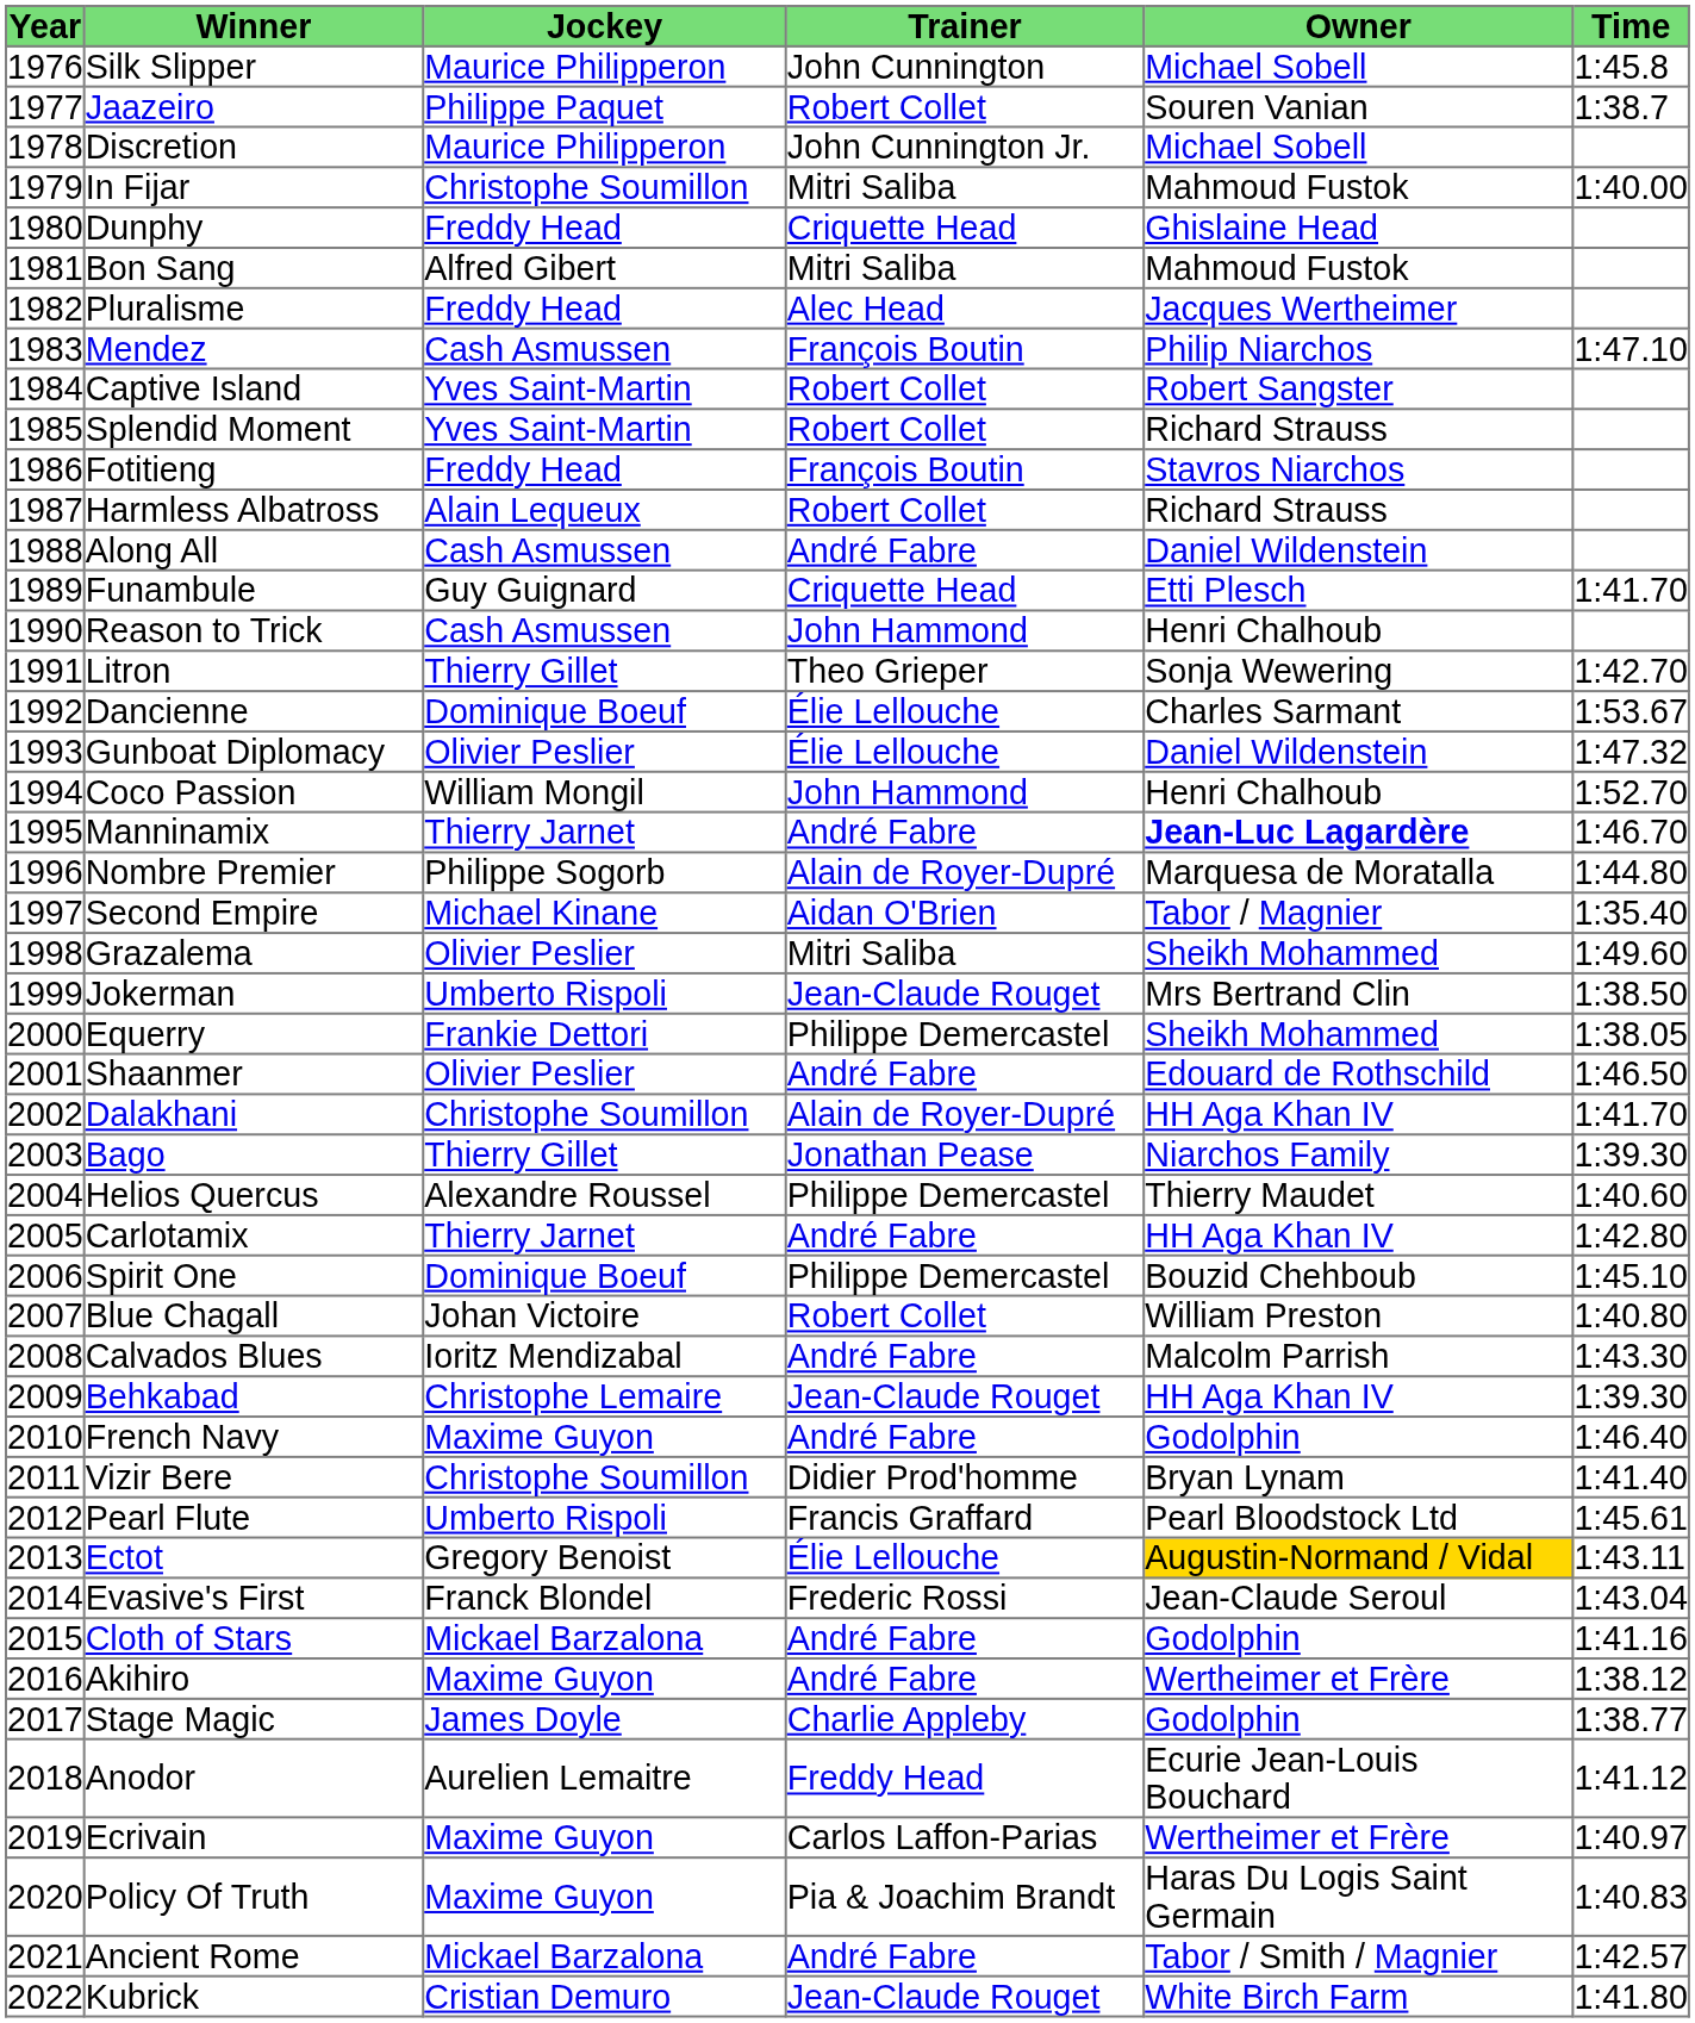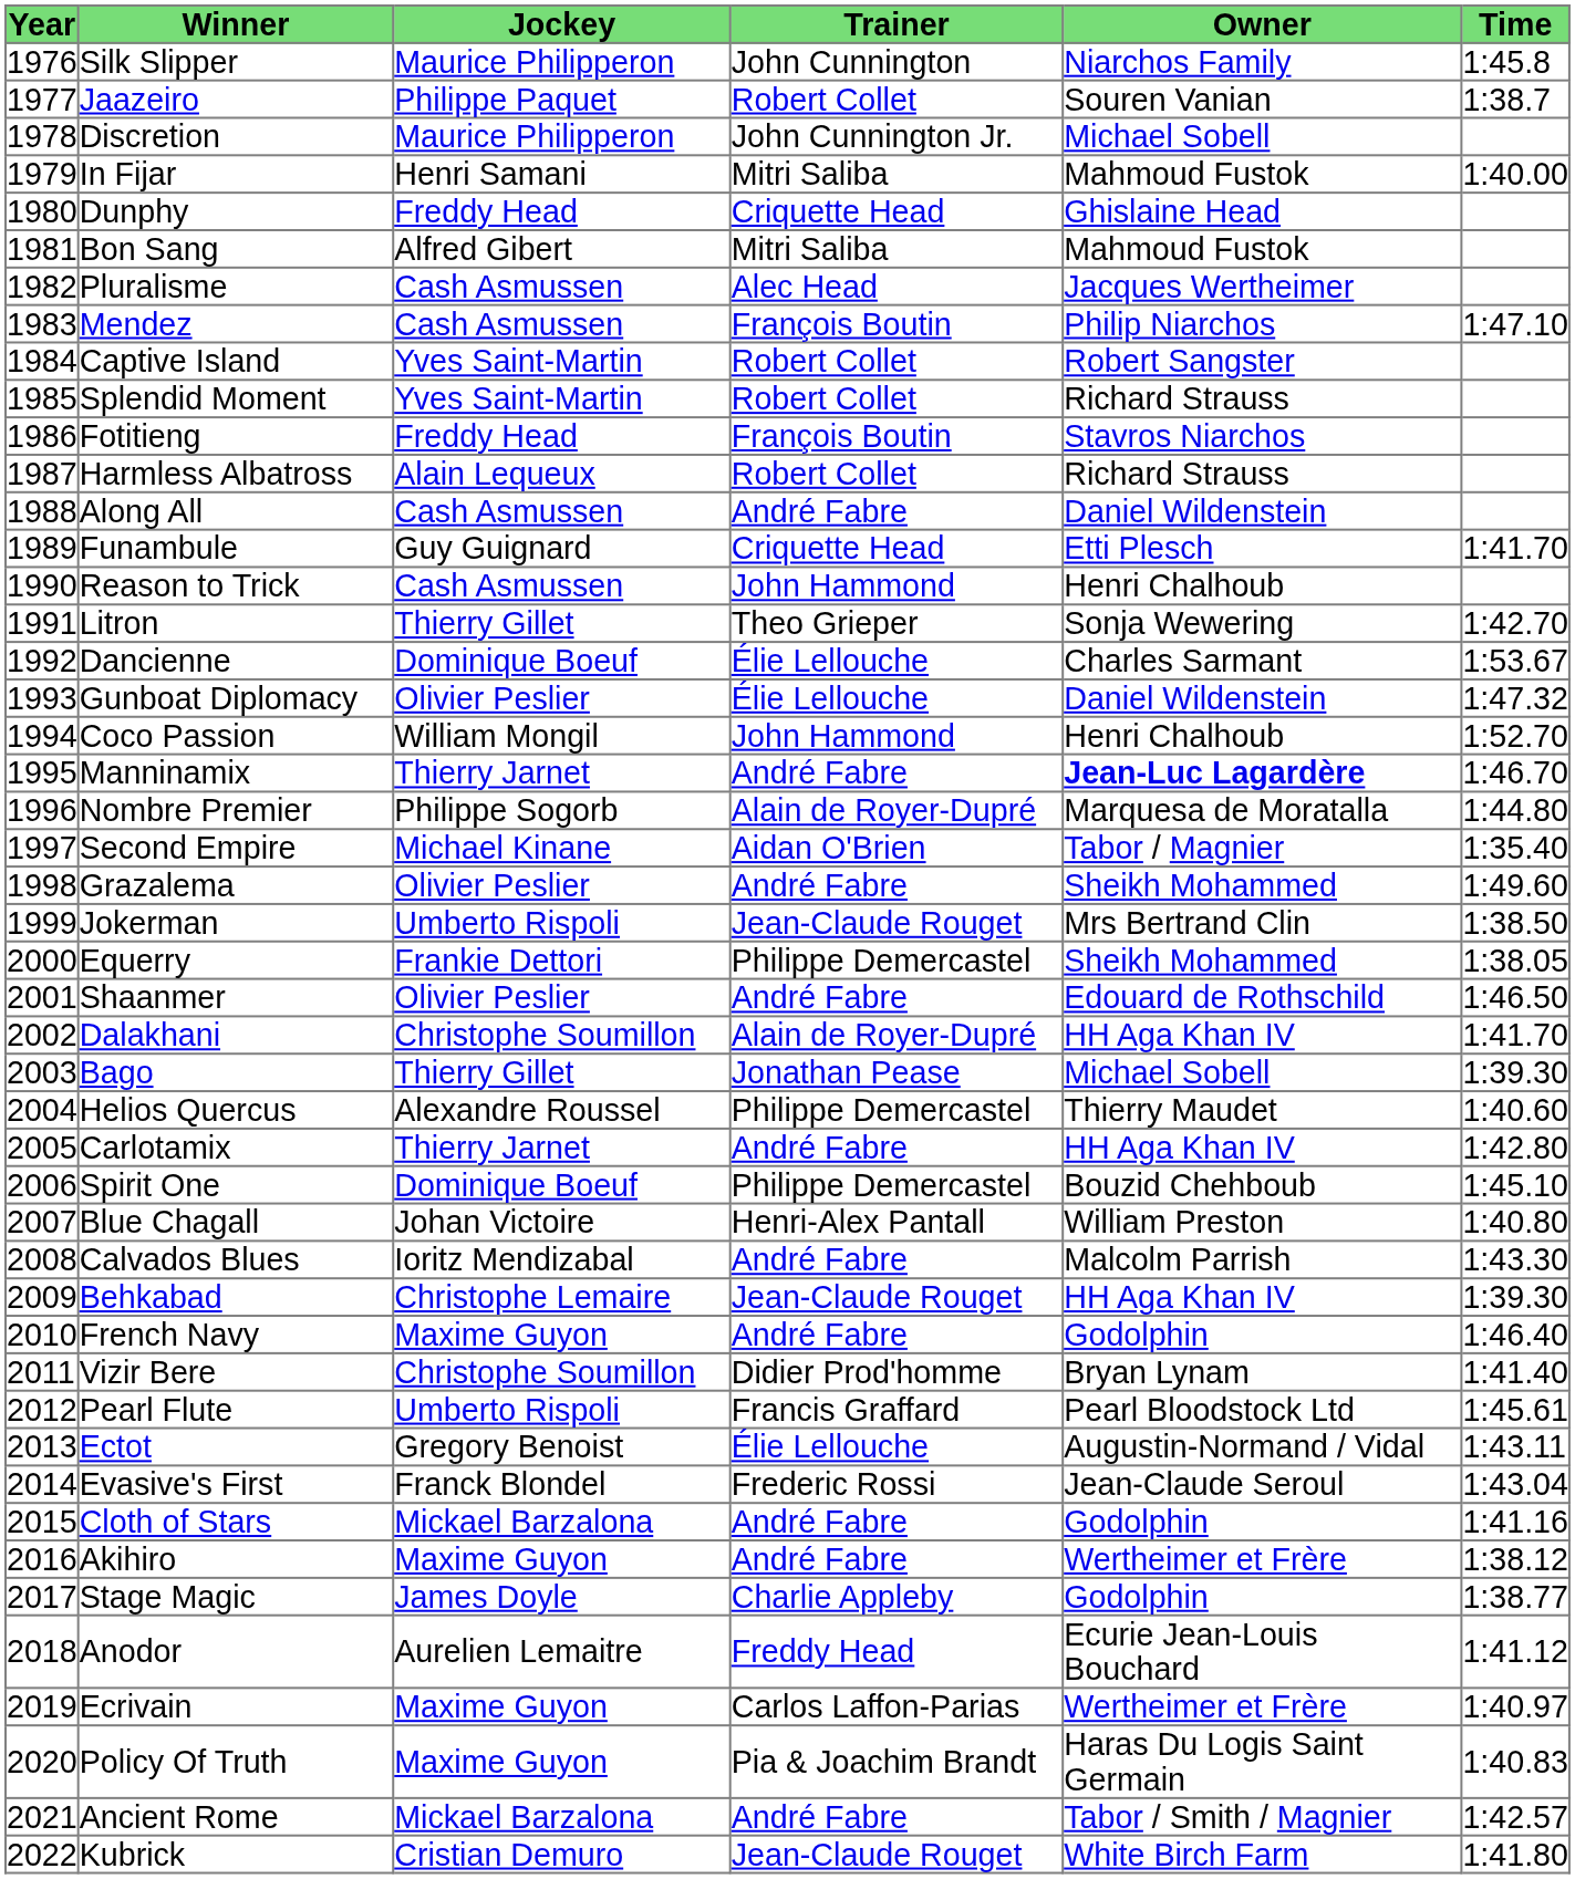Silk Slipper | Owner: Michael Sobell -> Niarchos Family
In Fijar | Jockey: Christophe Soumillon -> Henri Samani
Pluralisme | Jockey: Freddy Head -> Cash Asmussen
Grazalema | Trainer: Mitri Saliba -> André Fabre
Bago | Owner: Niarchos Family -> Michael Sobell
Blue Chagall | Trainer: Robert Collet -> Henri-Alex Pantall
Ectot | Owner: gold background -> no background
